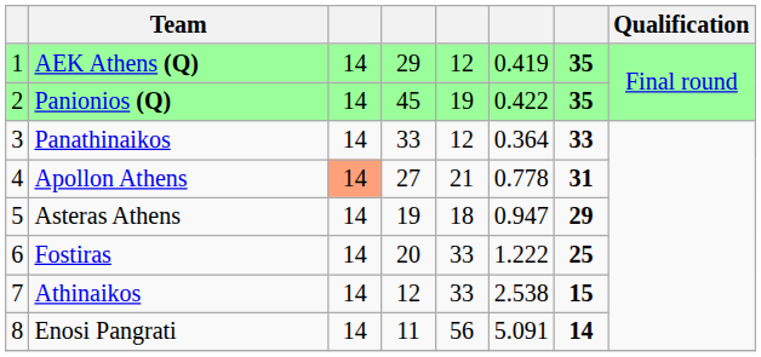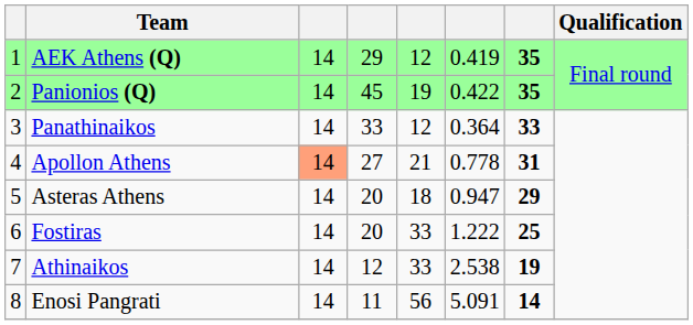Asteras Athens | column 4: 19 -> 20
Athinaikos | column 7: 15 -> 19
